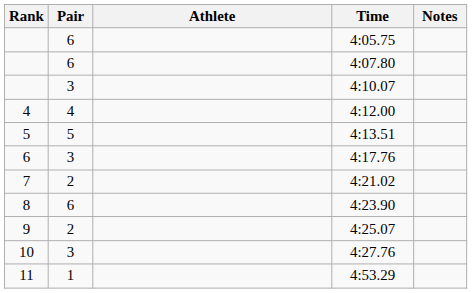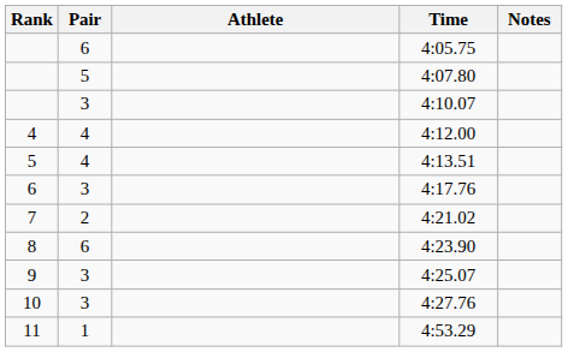4:07.80 | Pair: 6 -> 5
4:13.51 | Pair: 5 -> 4
4:25.07 | Pair: 2 -> 3
